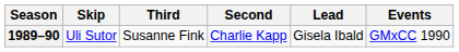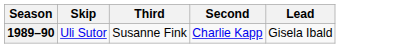- column: Events | GMxCC 1990
